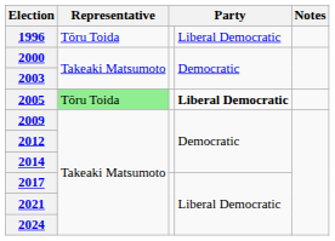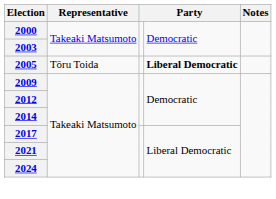- row: 1996 | Tōru Toida | Liberal Democratic
2005 | Representative: lightgreen background -> no background
